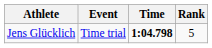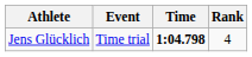Jens Glücklich | Rank: 5 -> 4
